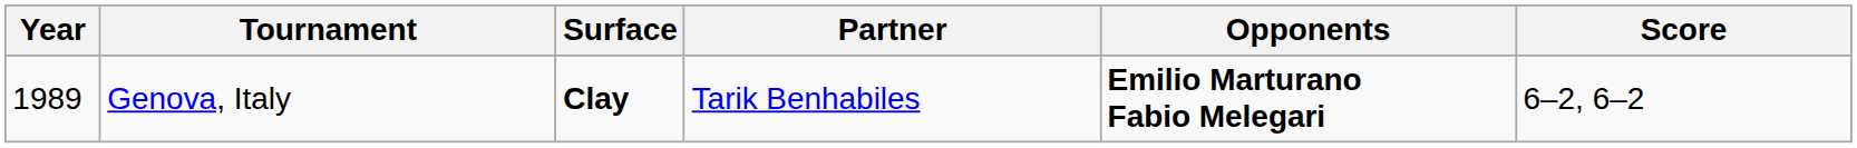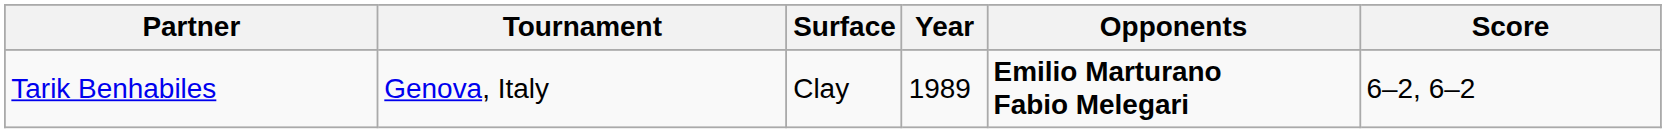columns swapped: Year <-> Partner
Genova, Italy | Surface: bold -> normal
